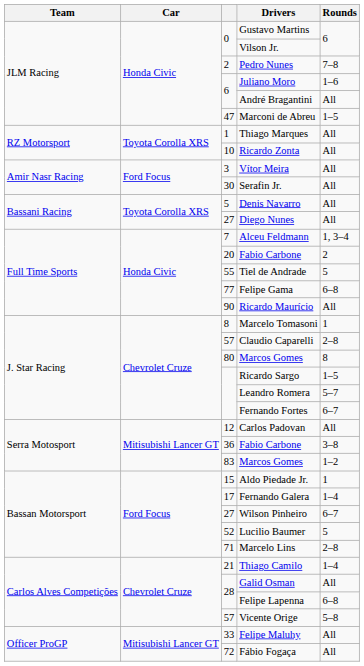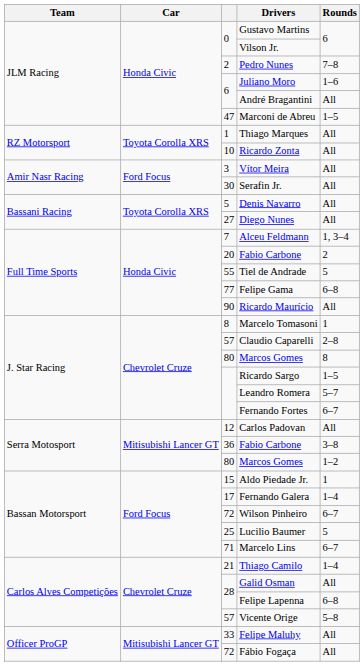Serra Motosport / Marcos Gomes | column 3: 83 -> 80
Wilson Pinheiro | column 3: 27 -> 72
Lucilio Baumer | column 3: 52 -> 25
Marcelo Lins | Rounds: 2–8 -> 6–7
